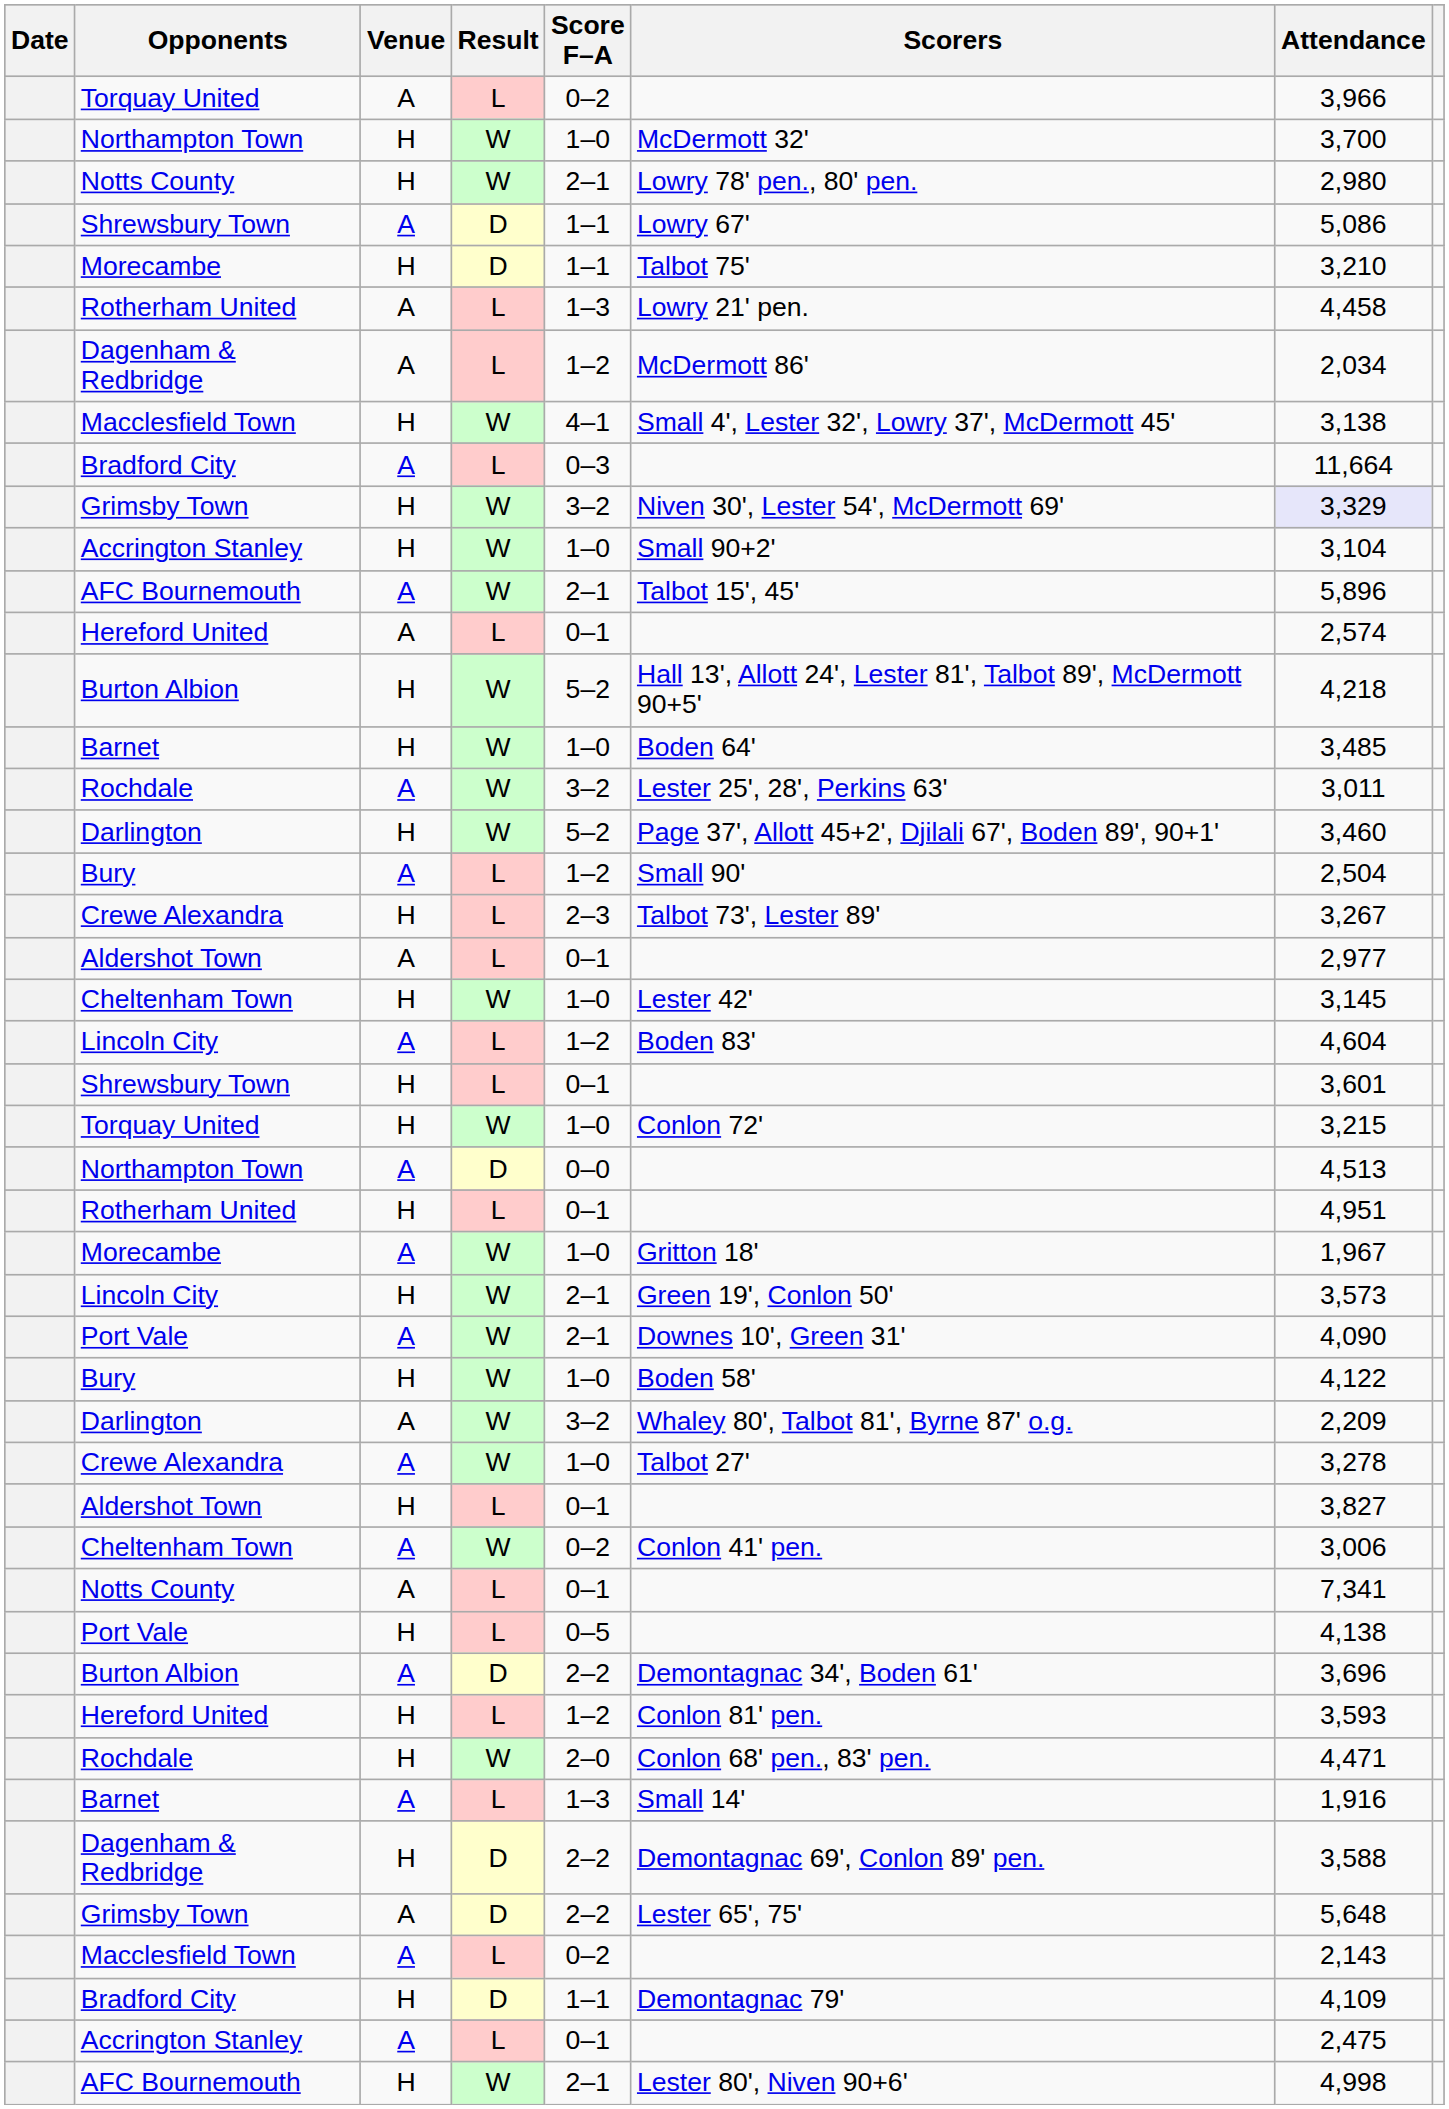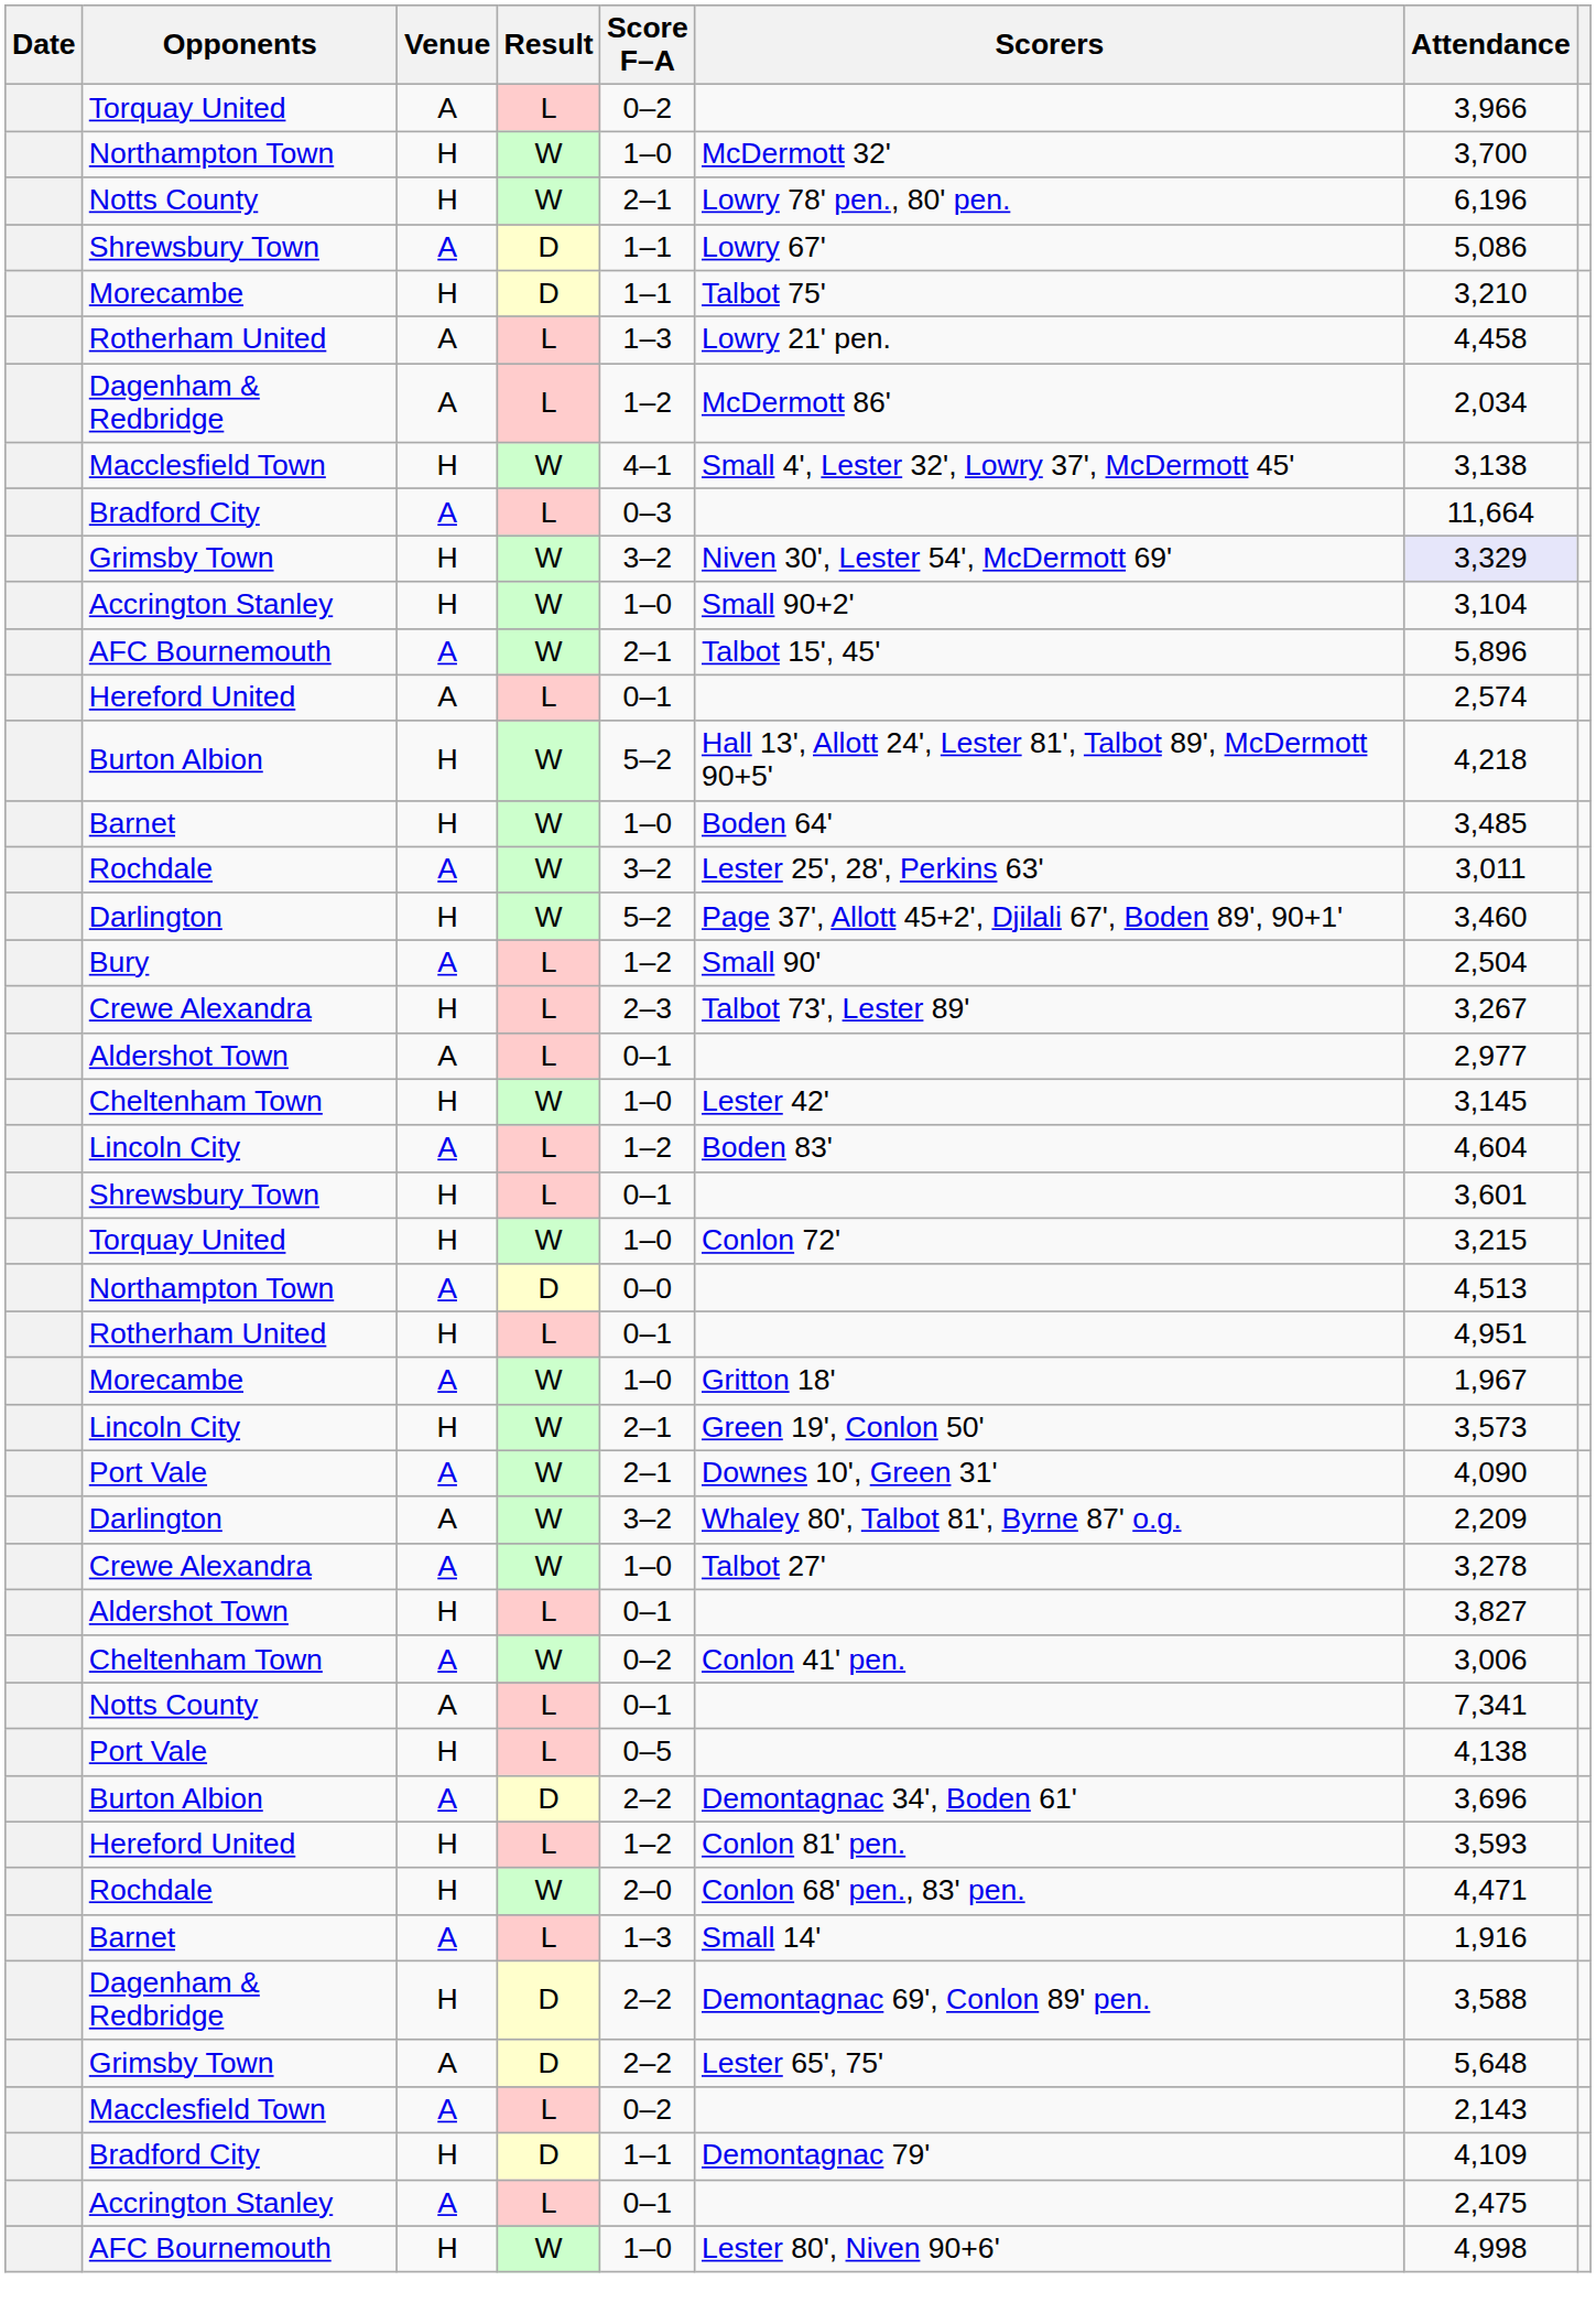Notts County / H | Attendance: 2,980 -> 6,196
- row: Bury | H | W | 1–0 | Boden 58' | 4,122
AFC Bournemouth / H | Score F–A: 2–1 -> 1–0
